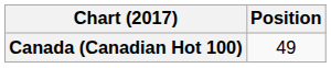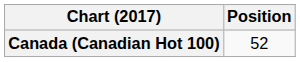Canada (Canadian Hot 100) | Position: 49 -> 52
